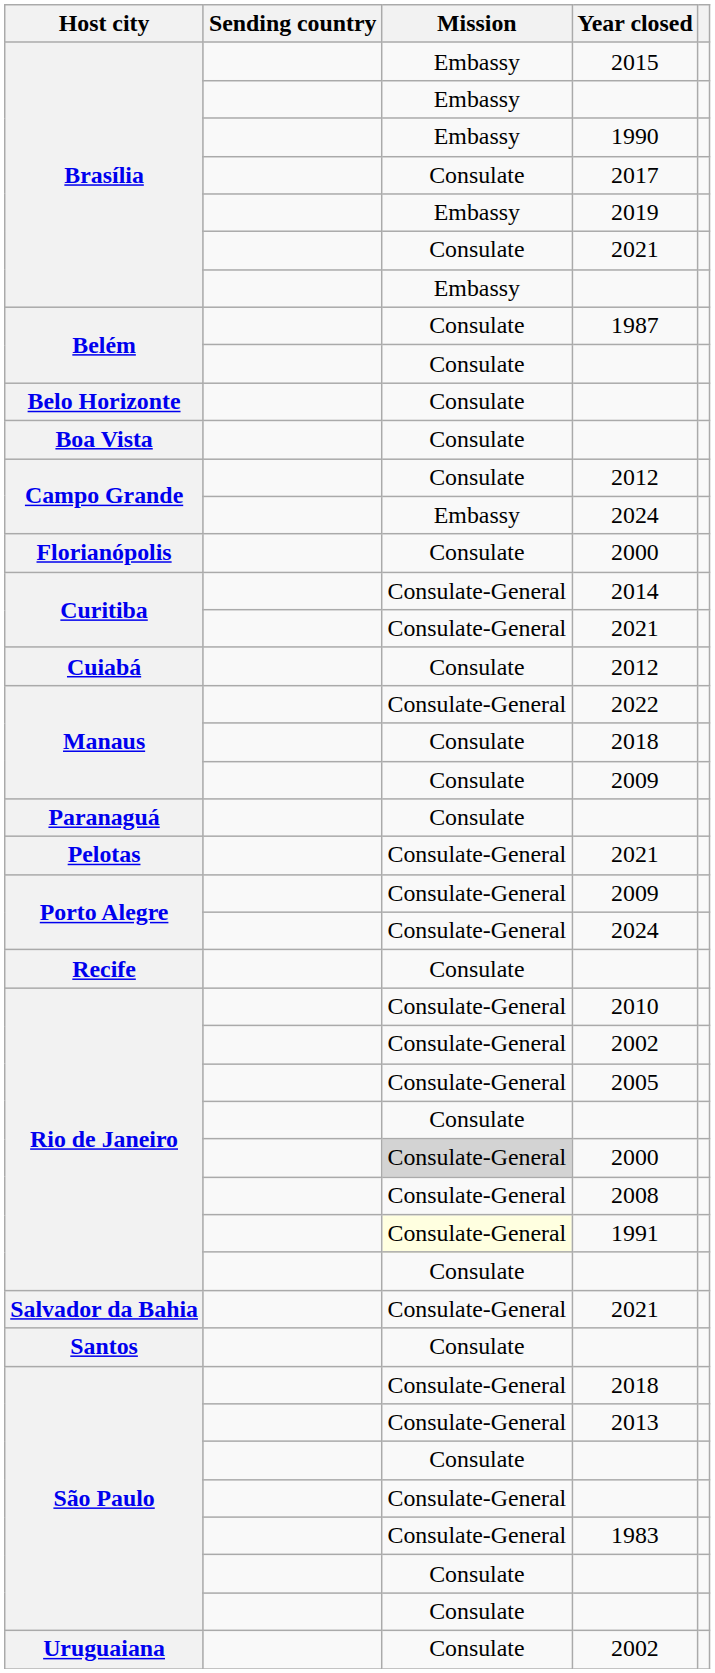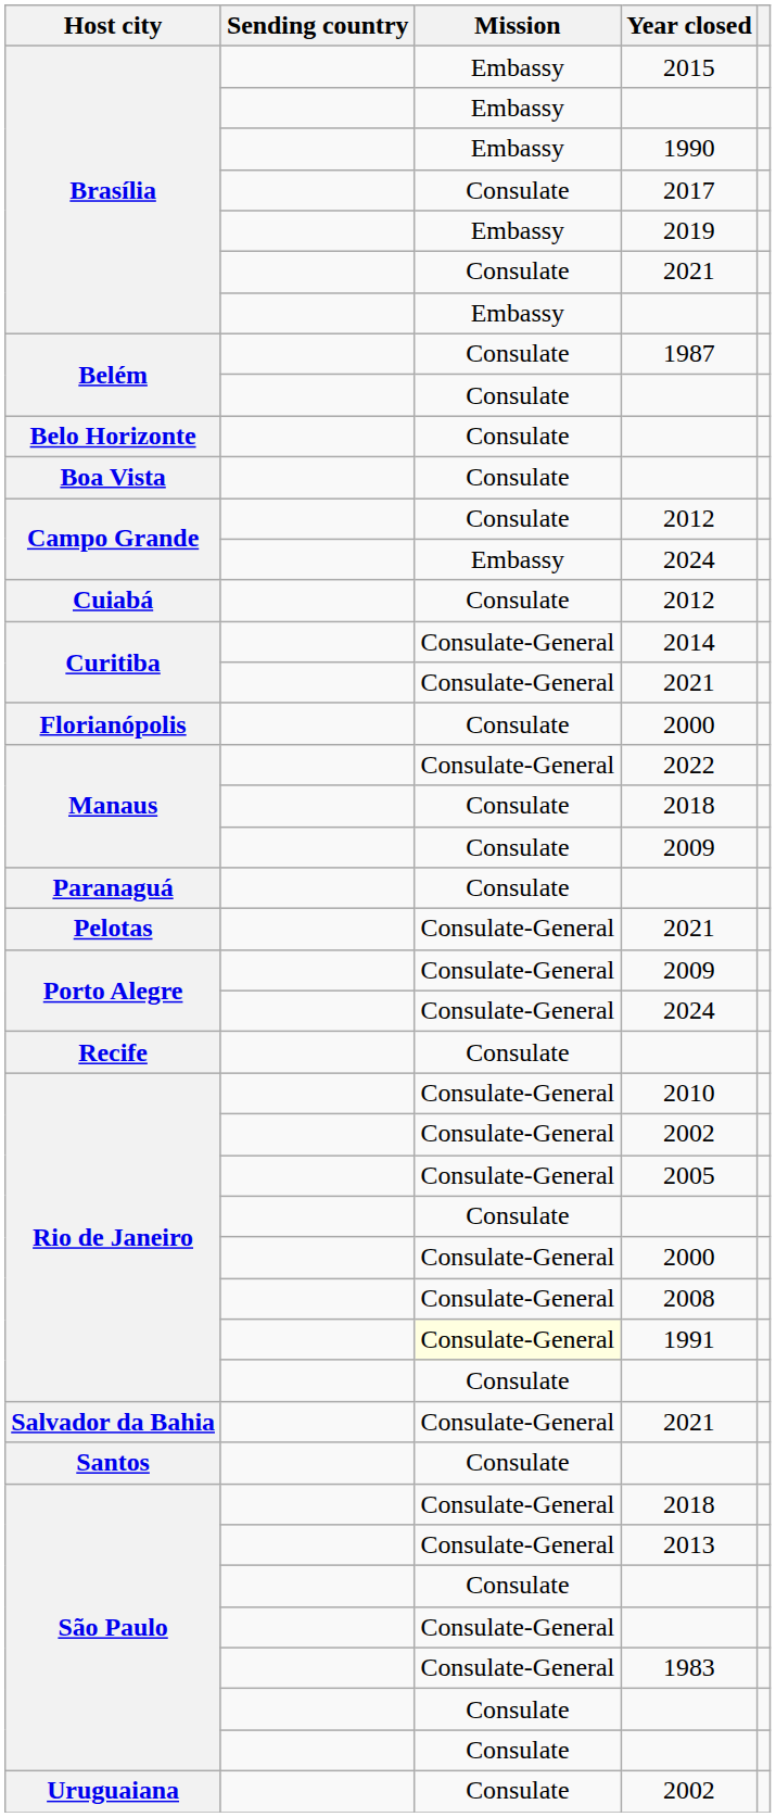rows swapped: Cuiabá / 2012 <-> Florianópolis / 2000
Rio de Janeiro / 2000 | Mission: lightgrey background -> no background
